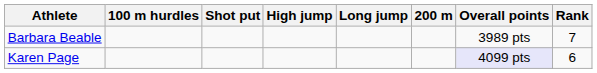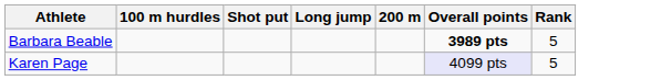- column: High jump
Barbara Beable | Overall points: normal -> bold
Barbara Beable | Rank: 7 -> 5
Karen Page | Rank: 6 -> 5
